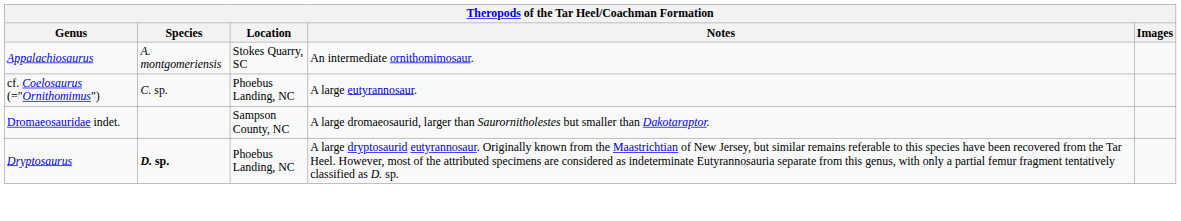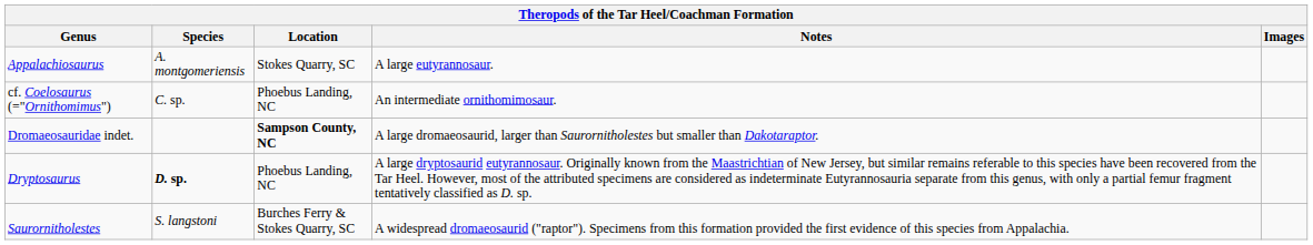Appalachiosaurus | Notes: An intermediate ornithomimosaur. -> A large eutyrannosaur.
cf. Coelosaurus (="Ornithomimus") | Notes: A large eutyrannosaur. -> An intermediate ornithomimosaur.
Dromaeosauridae indet. | Location: normal -> bold
+ row: Saurornitholestes | S. langstoni | Burches Ferry & Stokes Quarry, SC | A widespread dromaeosaurid ("raptor"). Specimens from this formation provided the first evidence of this species from Appalachia.
